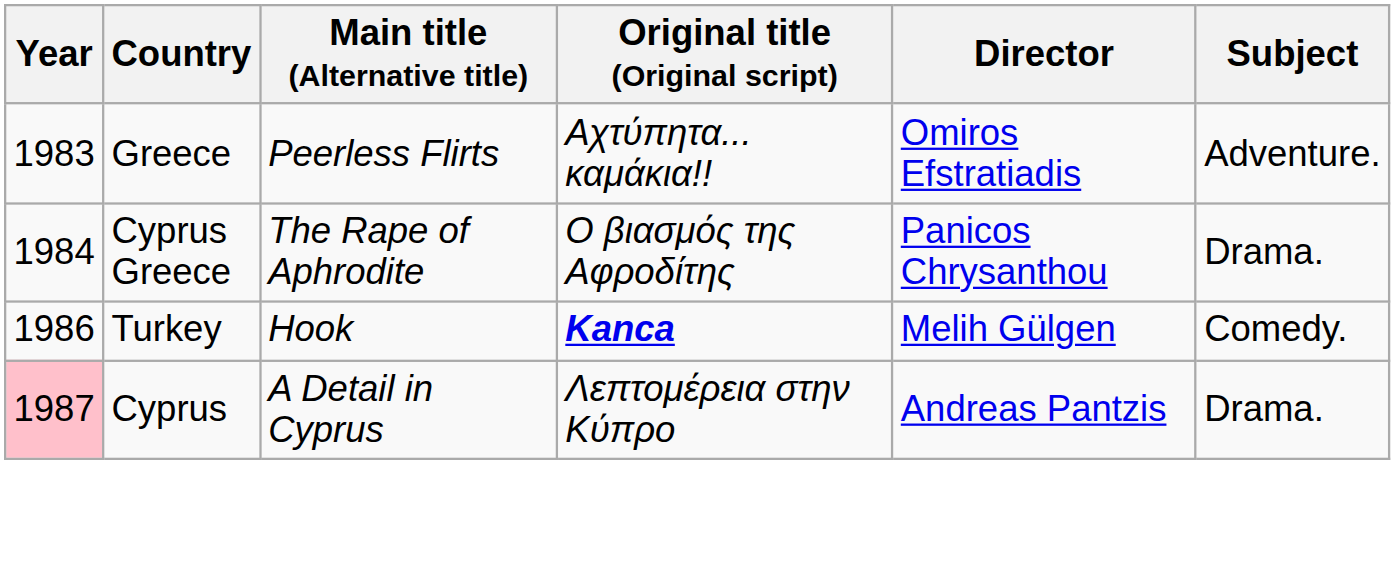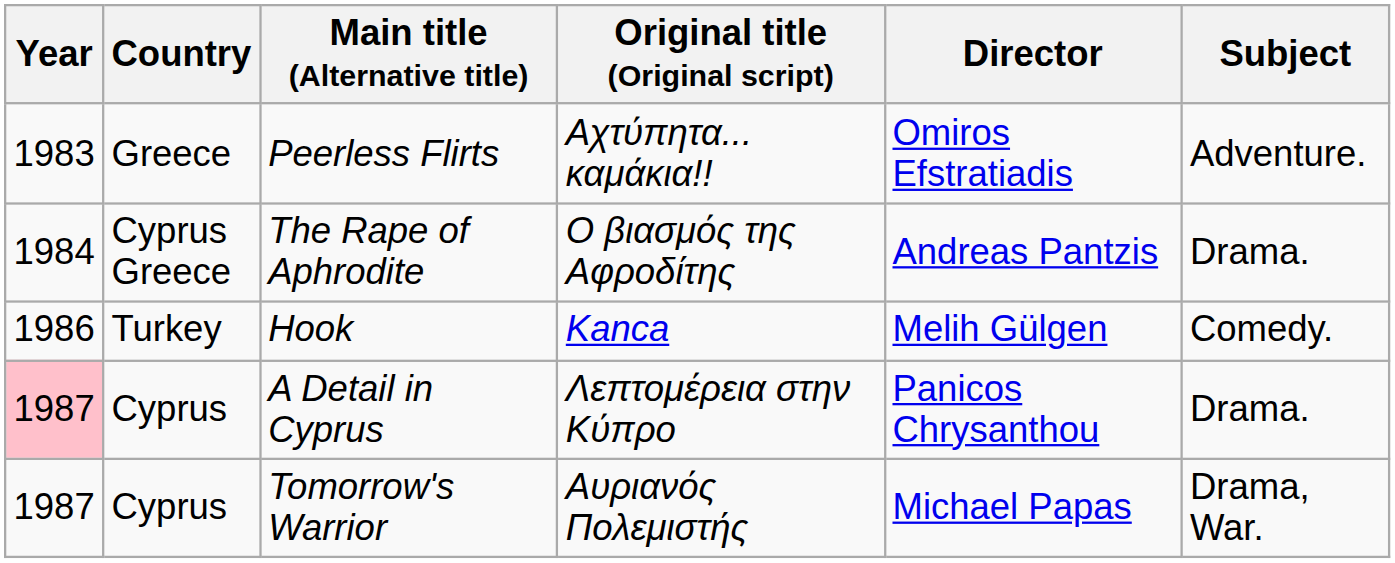The Rape of Aphrodite | Director: Panicos Chrysanthou -> Andreas Pantzis
Hook | Original title (Original script): bold -> normal
A Detail in Cyprus | Director: Andreas Pantzis -> Panicos Chrysanthou
+ row: 1987 | Cyprus | Tomorrow's Warrior | Αυριανός Πολεμιστής | Michael Papas | Drama, War.
